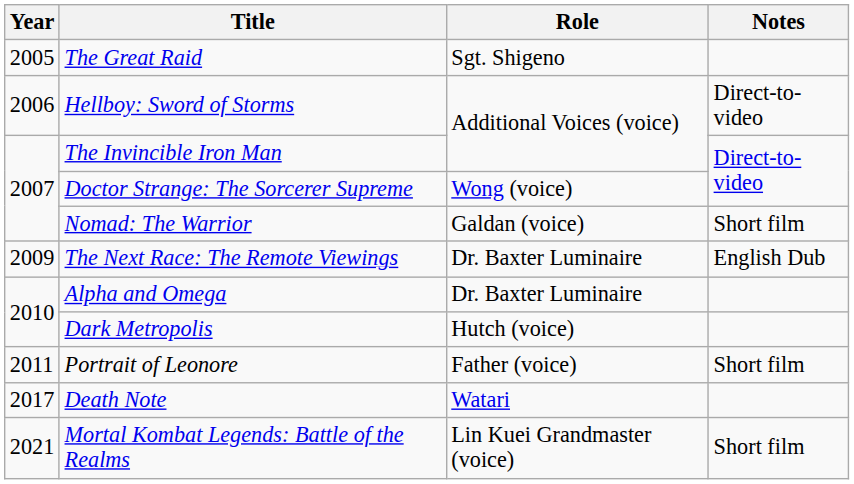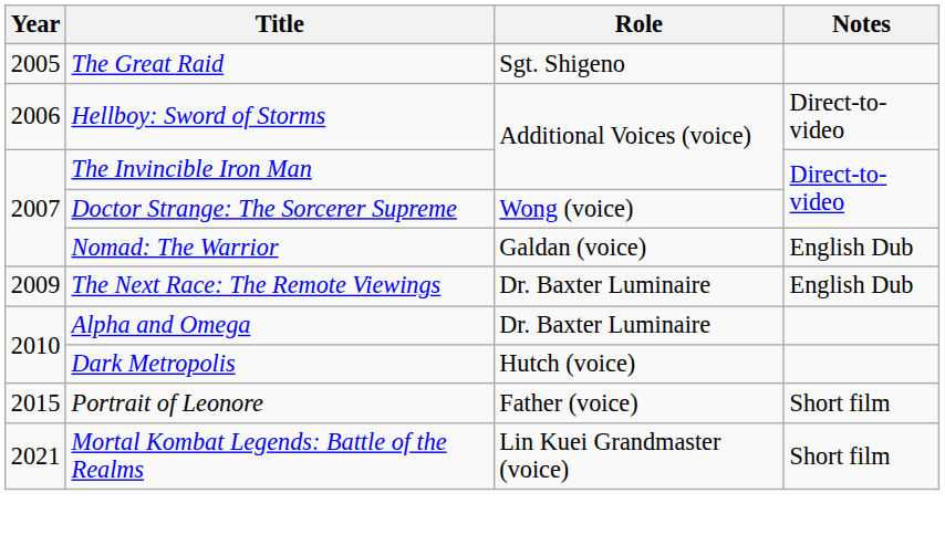Nomad: The Warrior | Notes: Short film -> English Dub
Portrait of Leonore | Year: 2011 -> 2015
- row: 2017 | Death Note | Watari
